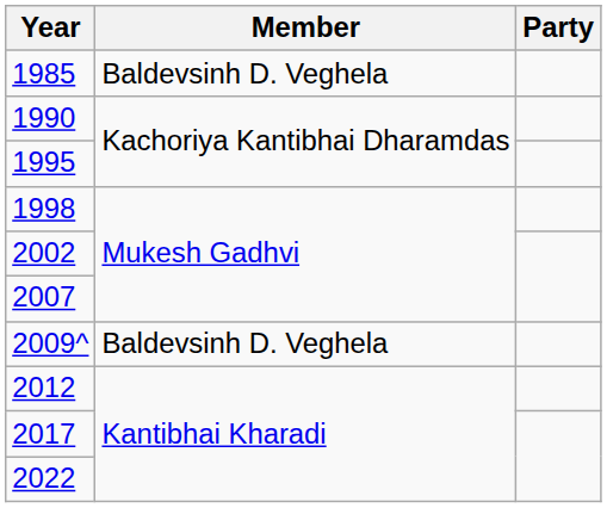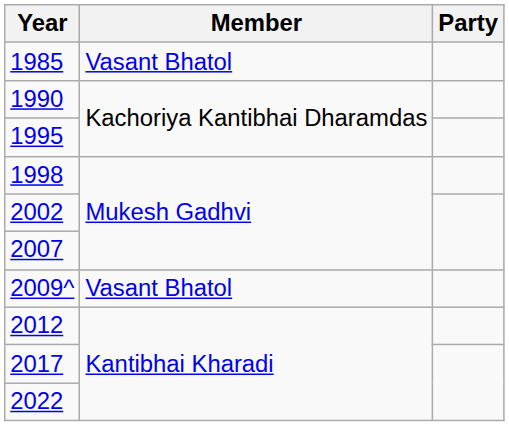1985 | Member: Baldevsinh D. Veghela -> Vasant Bhatol
2009^ | Member: Baldevsinh D. Veghela -> Vasant Bhatol
